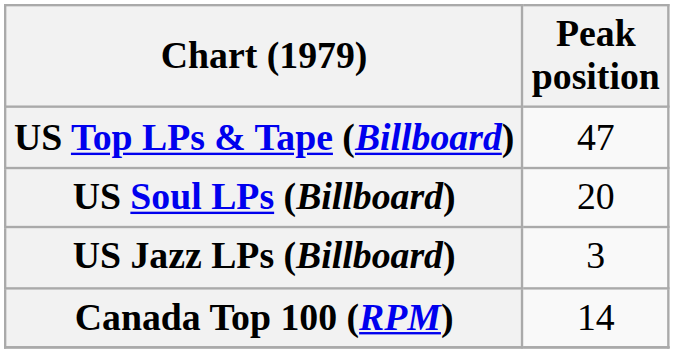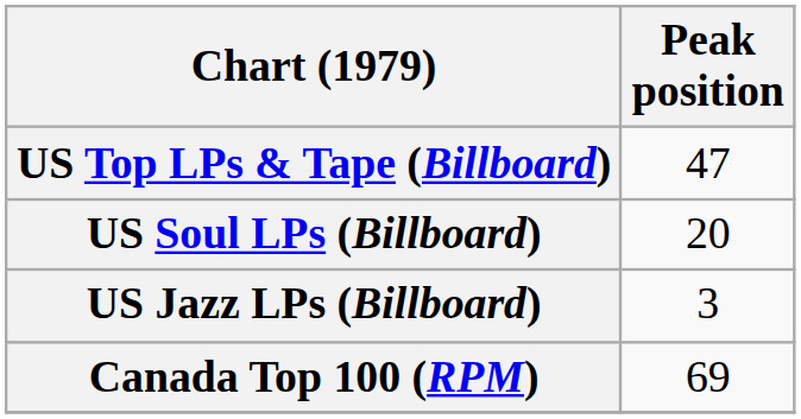Canada Top 100 (RPM) | Peak position: 14 -> 69
